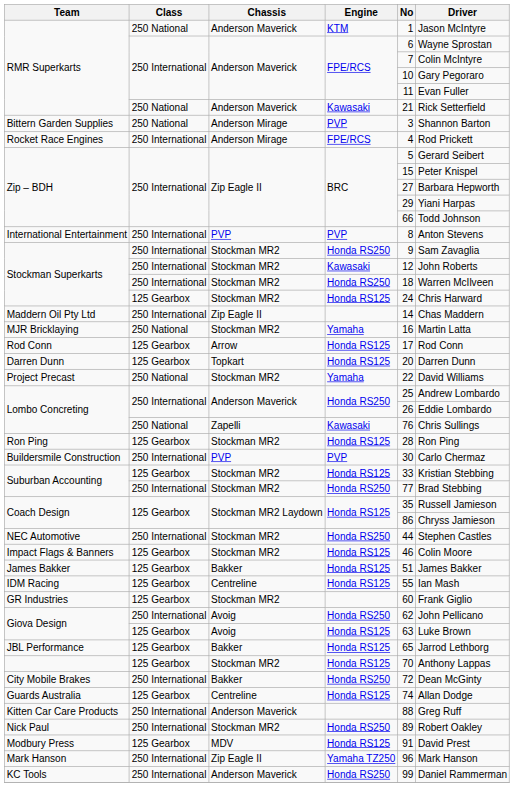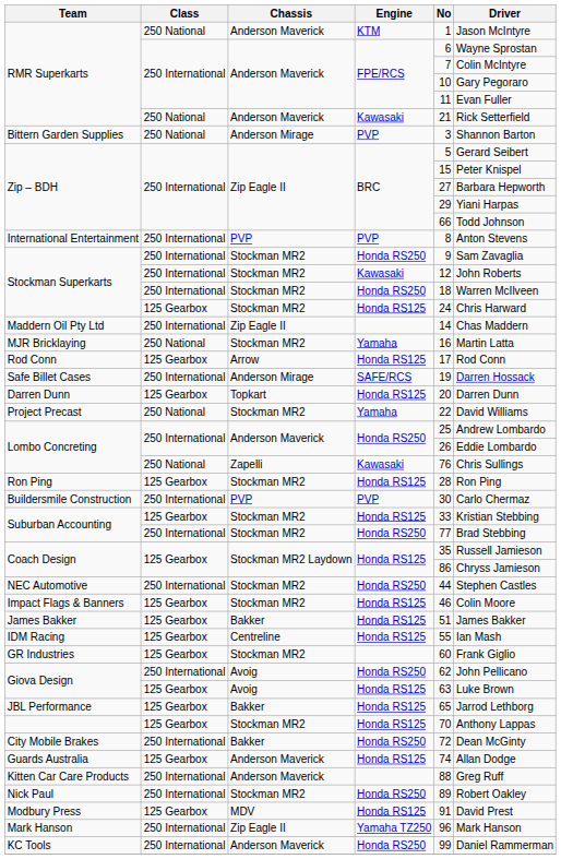- row: Rocket Race Engines | 250 International | Anderson Mirage | FPE/RCS | 4 | Rod Prickett
+ row: Safe Billet Cases | 250 International | Anderson Mirage | SAFE/RCS | 19 | Darren Hossack
Guards Australia | Chassis: Centreline -> Anderson Maverick
